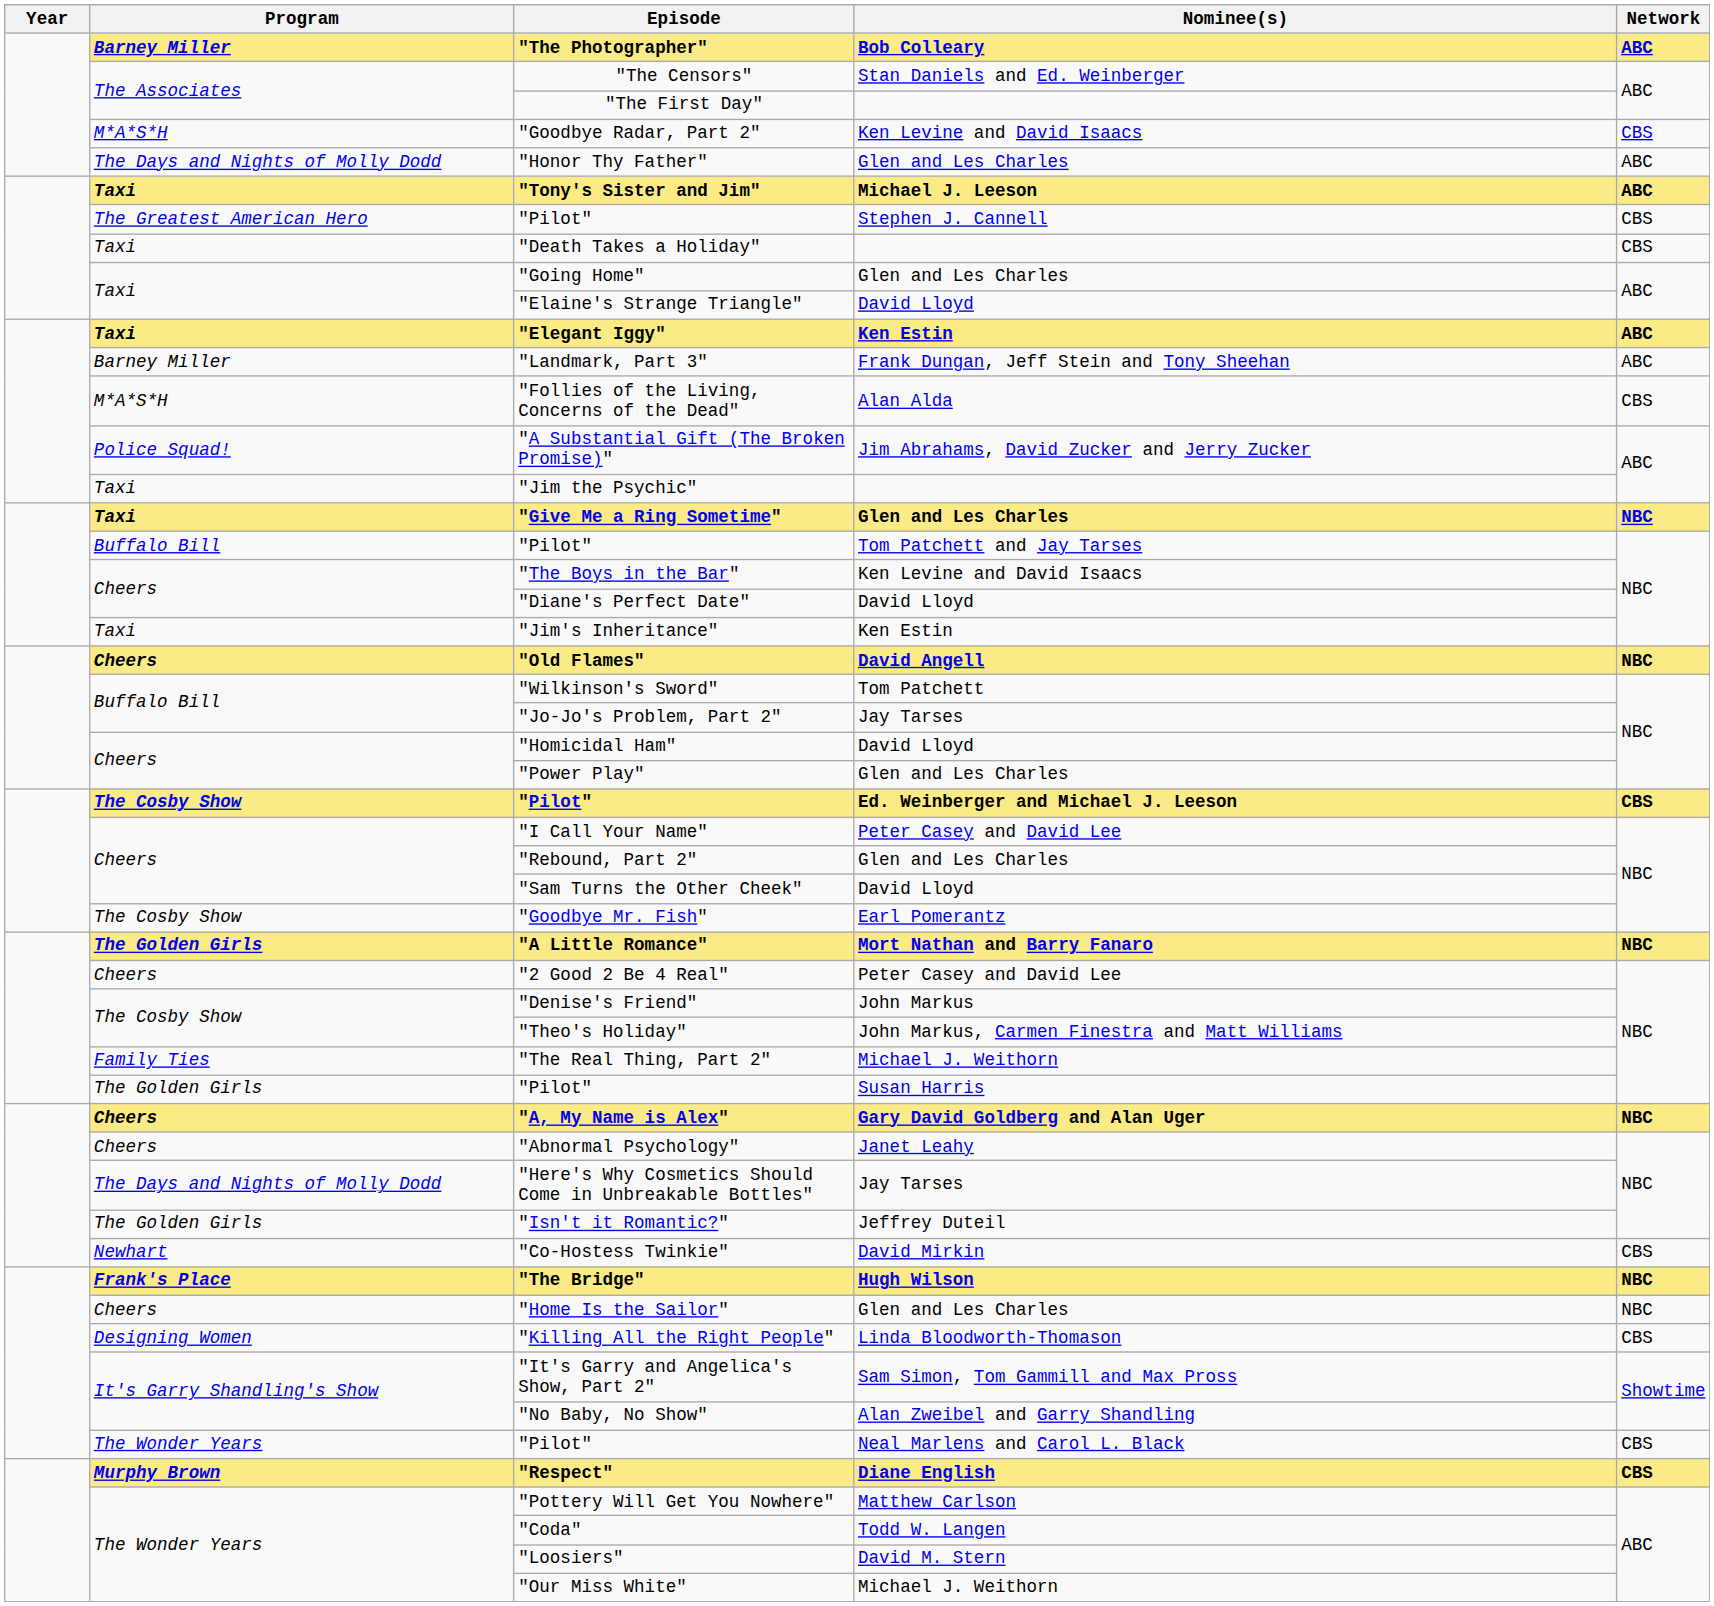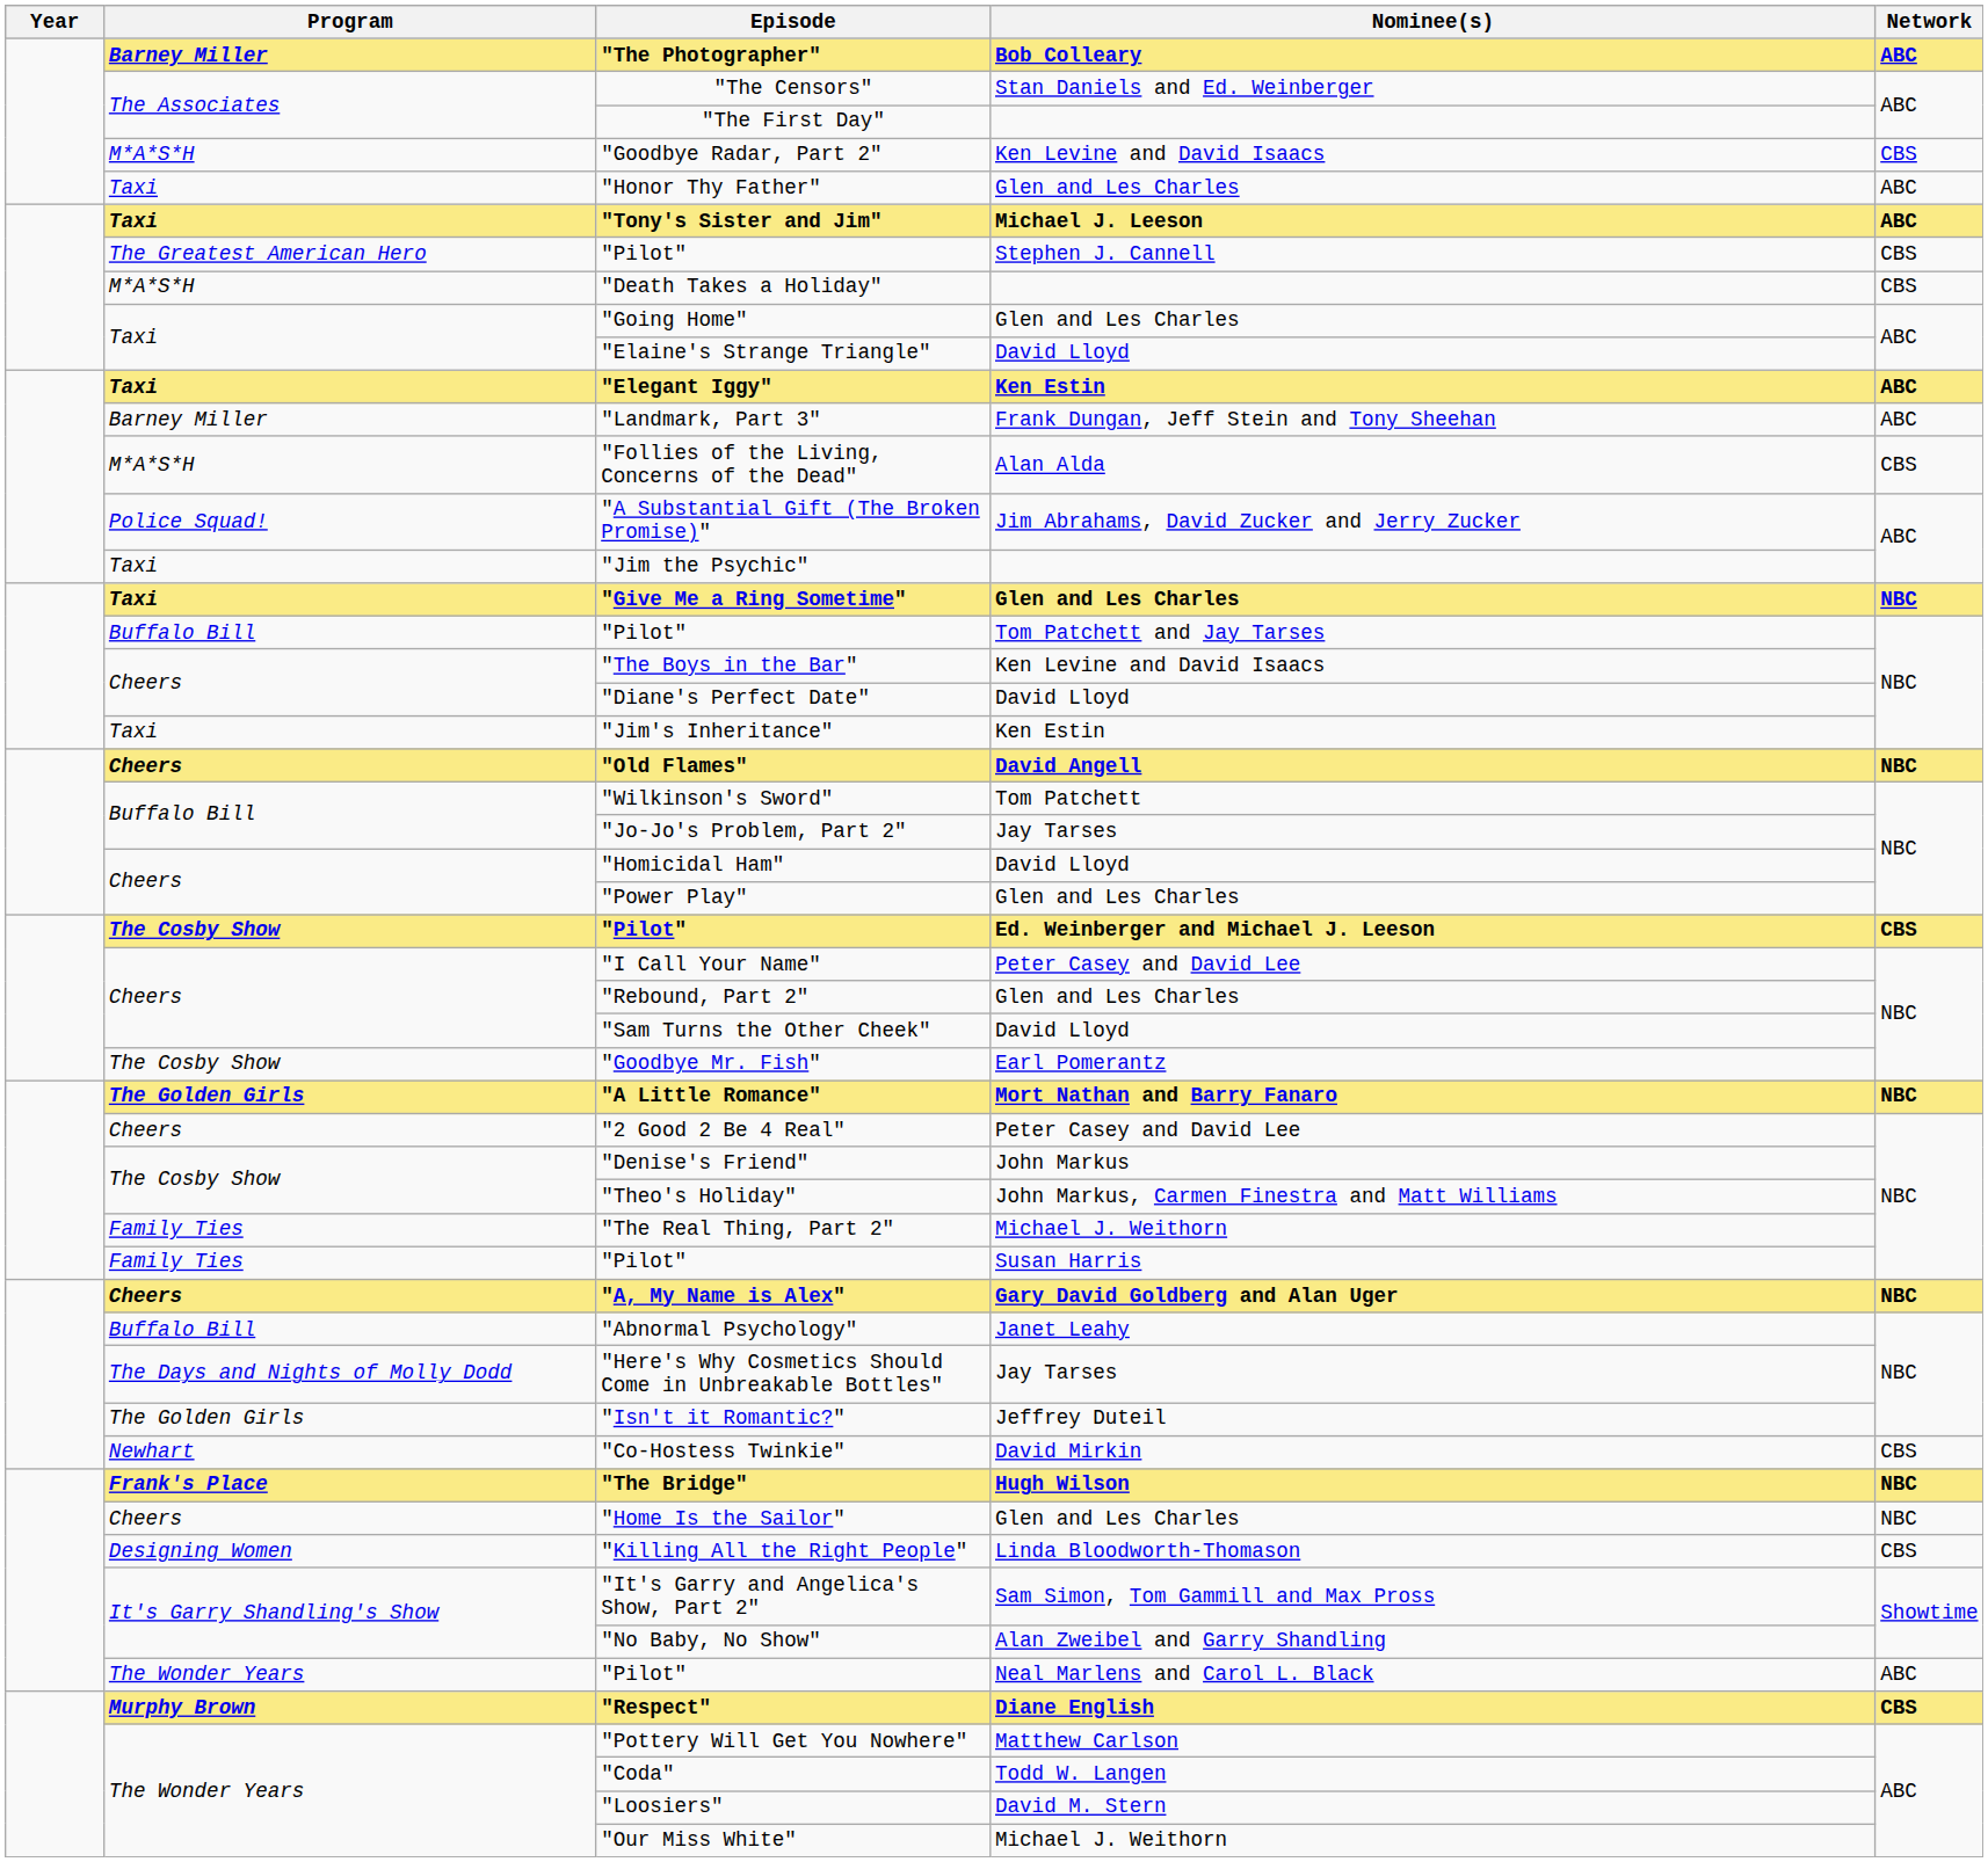"Honor Thy Father" | Program: The Days and Nights of Molly Dodd -> Taxi
"Death Takes a Holiday" | Program: Taxi -> M*A*S*H
"Pilot" / Susan Harris | Program: The Golden Girls -> Family Ties
"Abnormal Psychology" | Program: Cheers -> Buffalo Bill
"Pilot" / Neal Marlens and Carol L. Black | Network: CBS -> ABC
